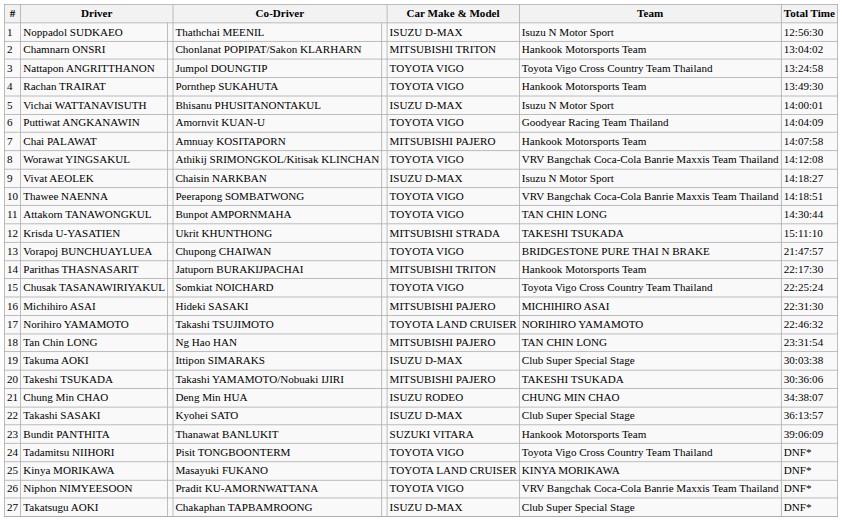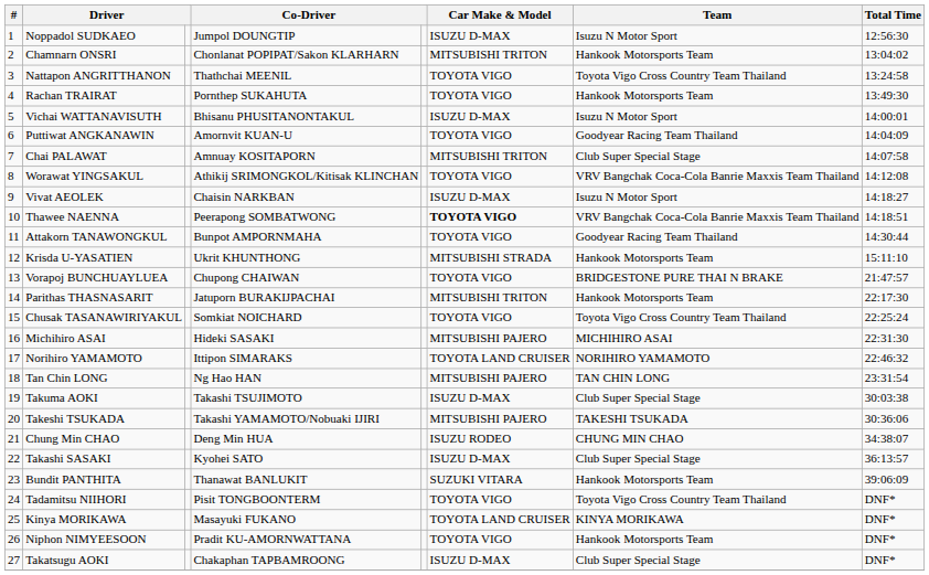Noppadol SUDKAEO | column 4: Thathchai MEENIL -> Jumpol DOUNGTIP
Nattapon ANGRITTHANON | column 4: Jumpol DOUNGTIP -> Thathchai MEENIL
Chai PALAWAT | Car Make & Model: MITSUBISHI PAJERO -> MITSUBISHI TRITON
Chai PALAWAT | Team: Hankook Motorsports Team -> Club Super Special Stage
Thawee NAENNA | Car Make & Model: normal -> bold
Attakorn TANAWONGKUL | Team: TAN CHIN LONG -> Goodyear Racing Team Thailand
Krisda U-YASATIEN | Team: TAKESHI TSUKADA -> Hankook Motorsports Team
Norihiro YAMAMOTO | column 4: Takashi TSUJIMOTO -> Ittipon SIMARAKS
Takuma AOKI | column 4: Ittipon SIMARAKS -> Takashi TSUJIMOTO
Niphon NIMYEESOON | Team: VRV Bangchak Coca-Cola Banrie Maxxis Team Thailand -> Hankook Motorsports Team
